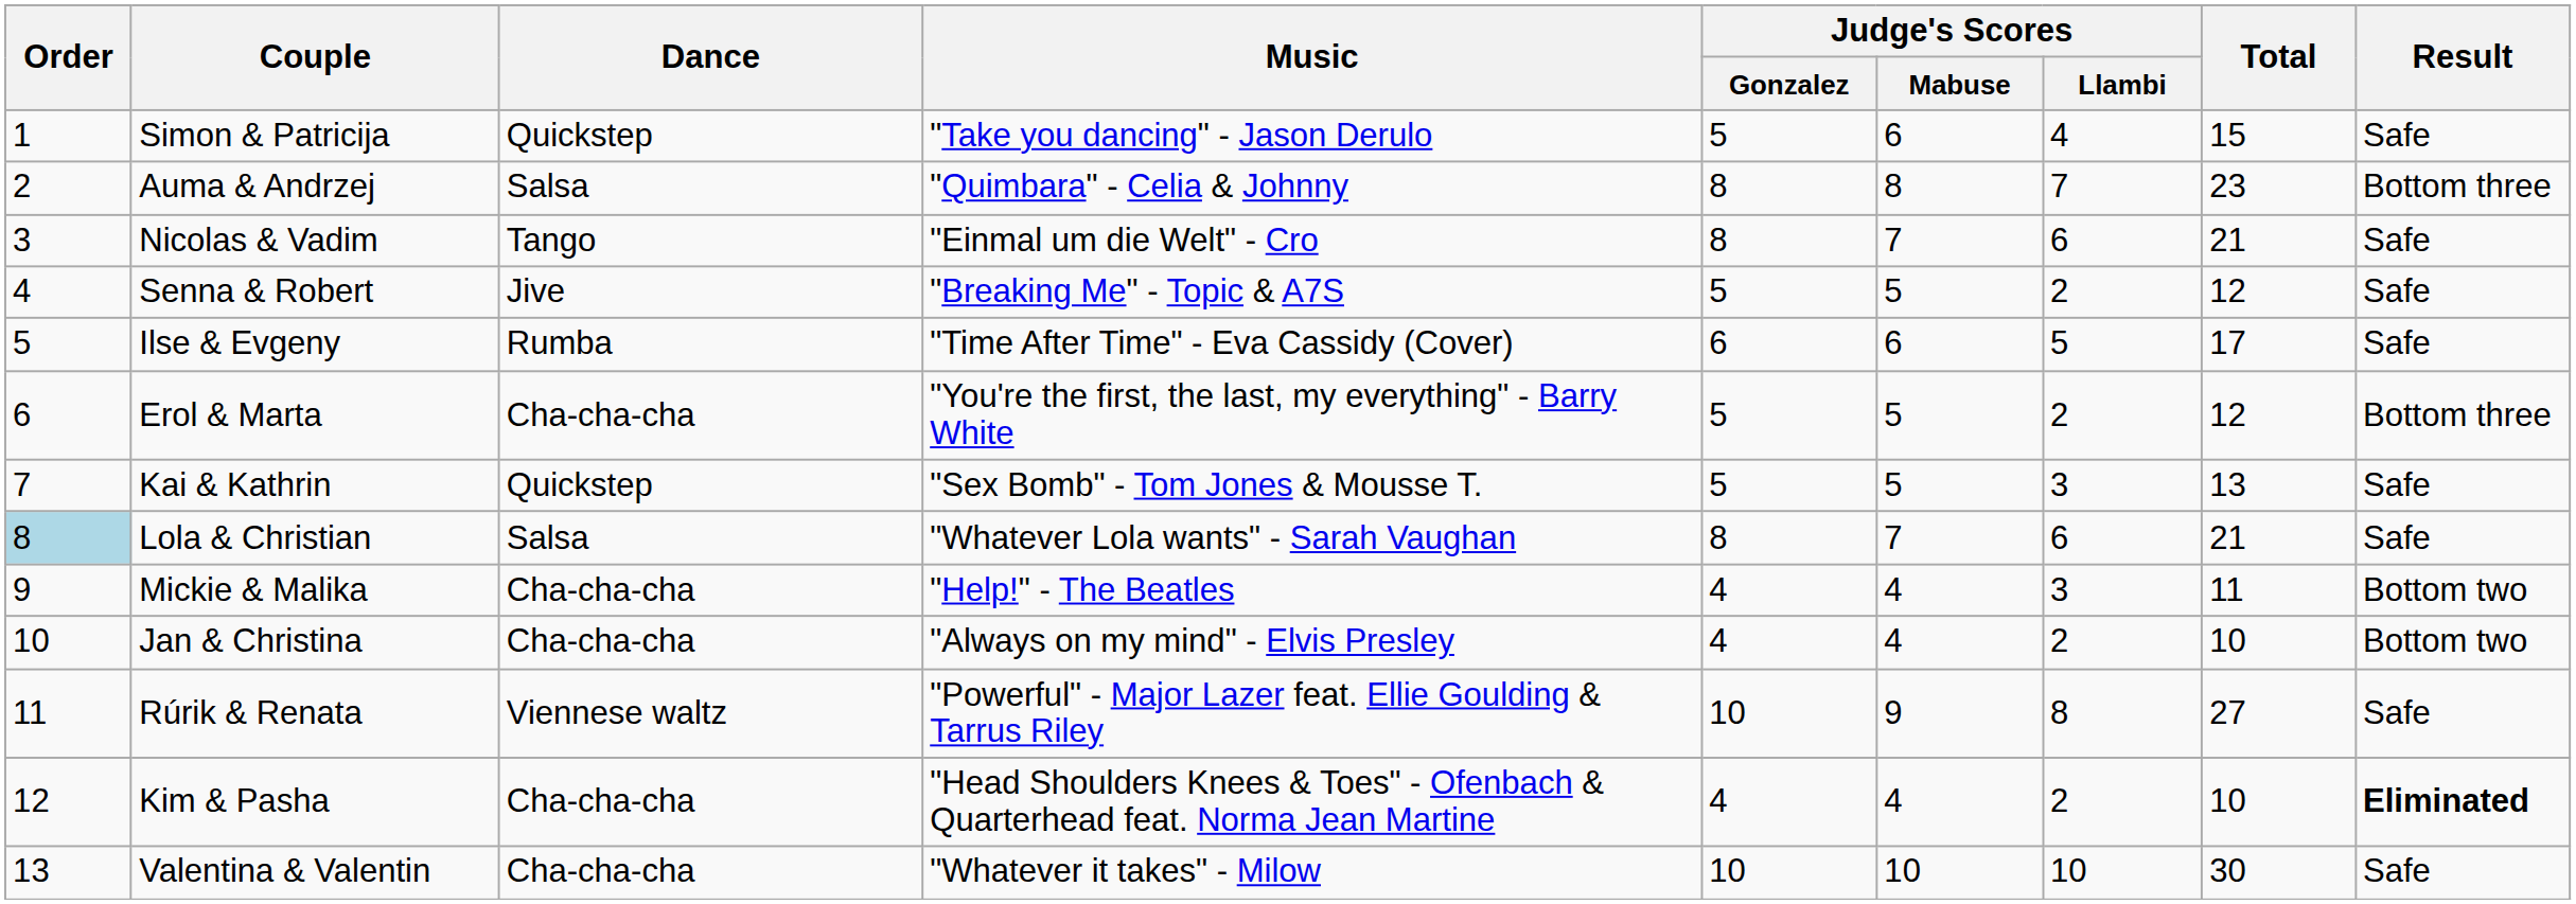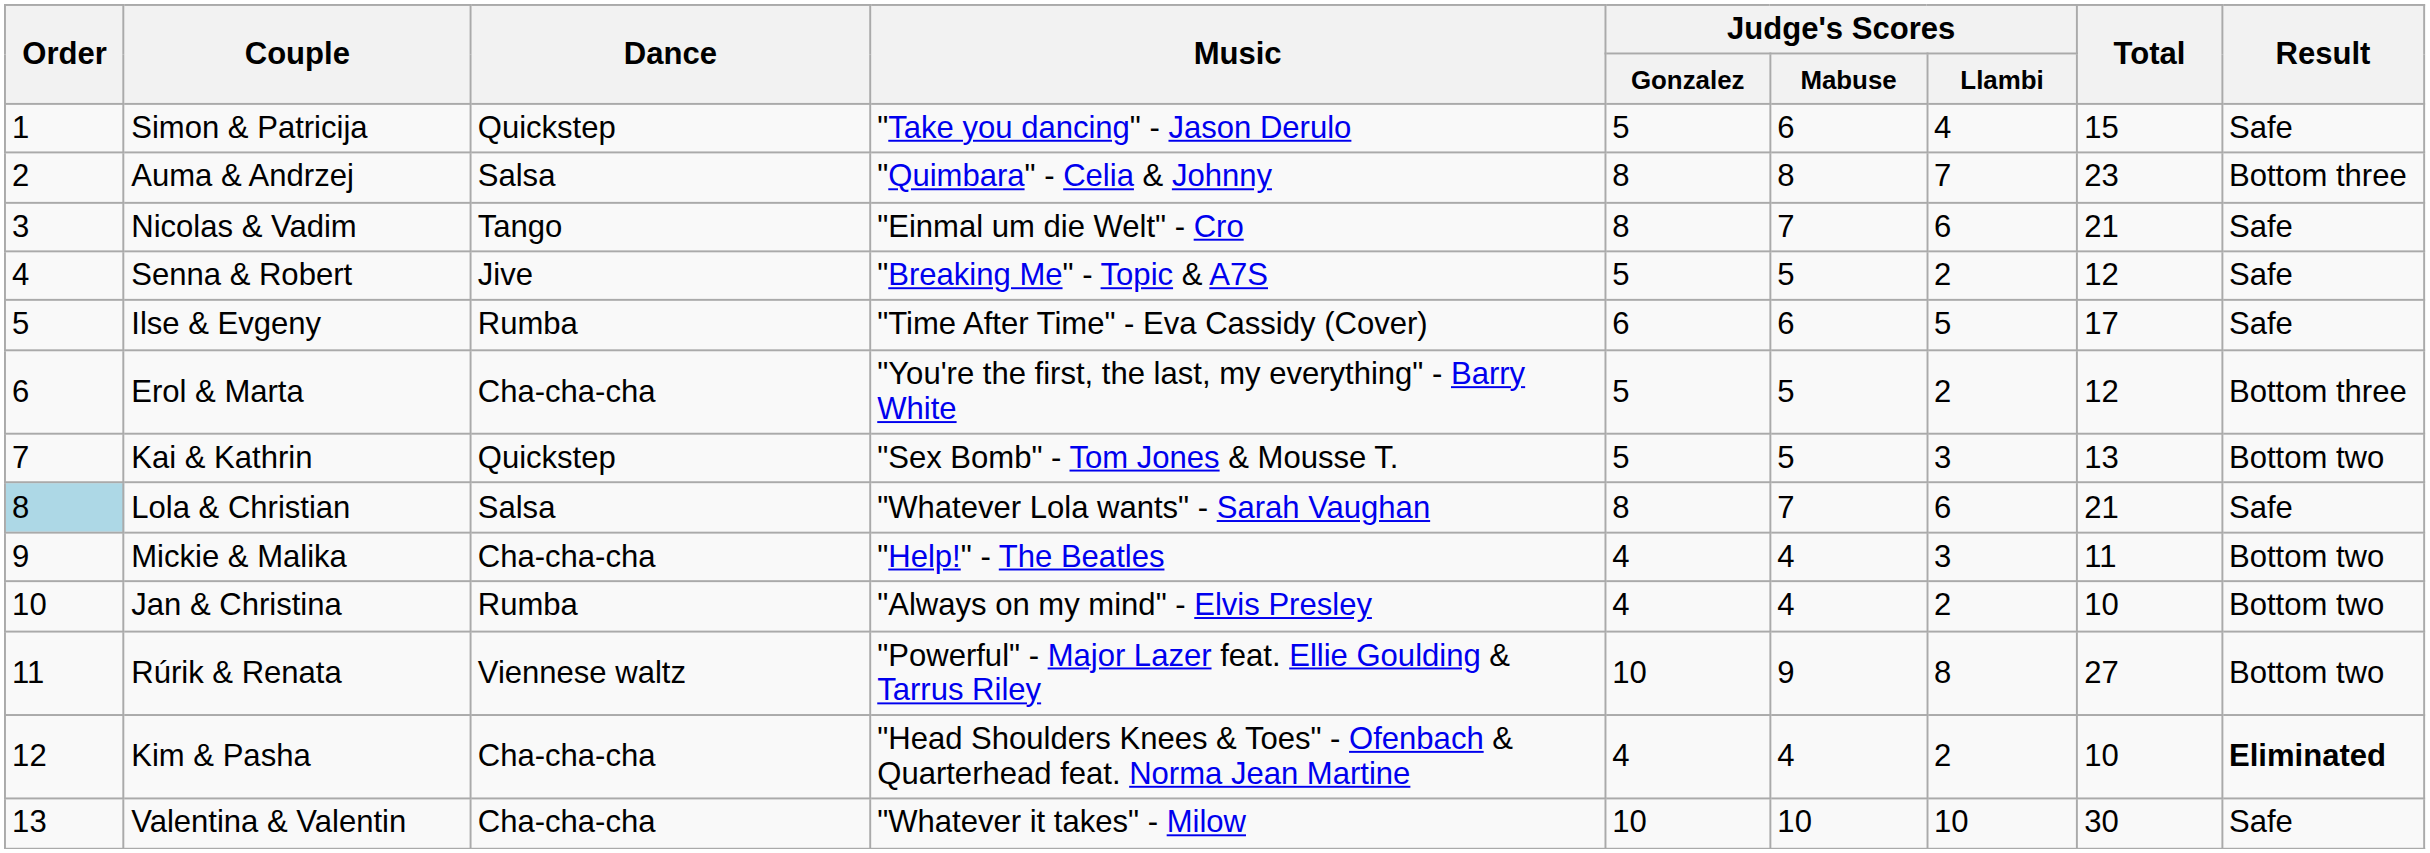Kai & Kathrin | Result: Safe -> Bottom two
Jan & Christina | Dance: Cha-cha-cha -> Rumba
Rúrik & Renata | Result: Safe -> Bottom two
